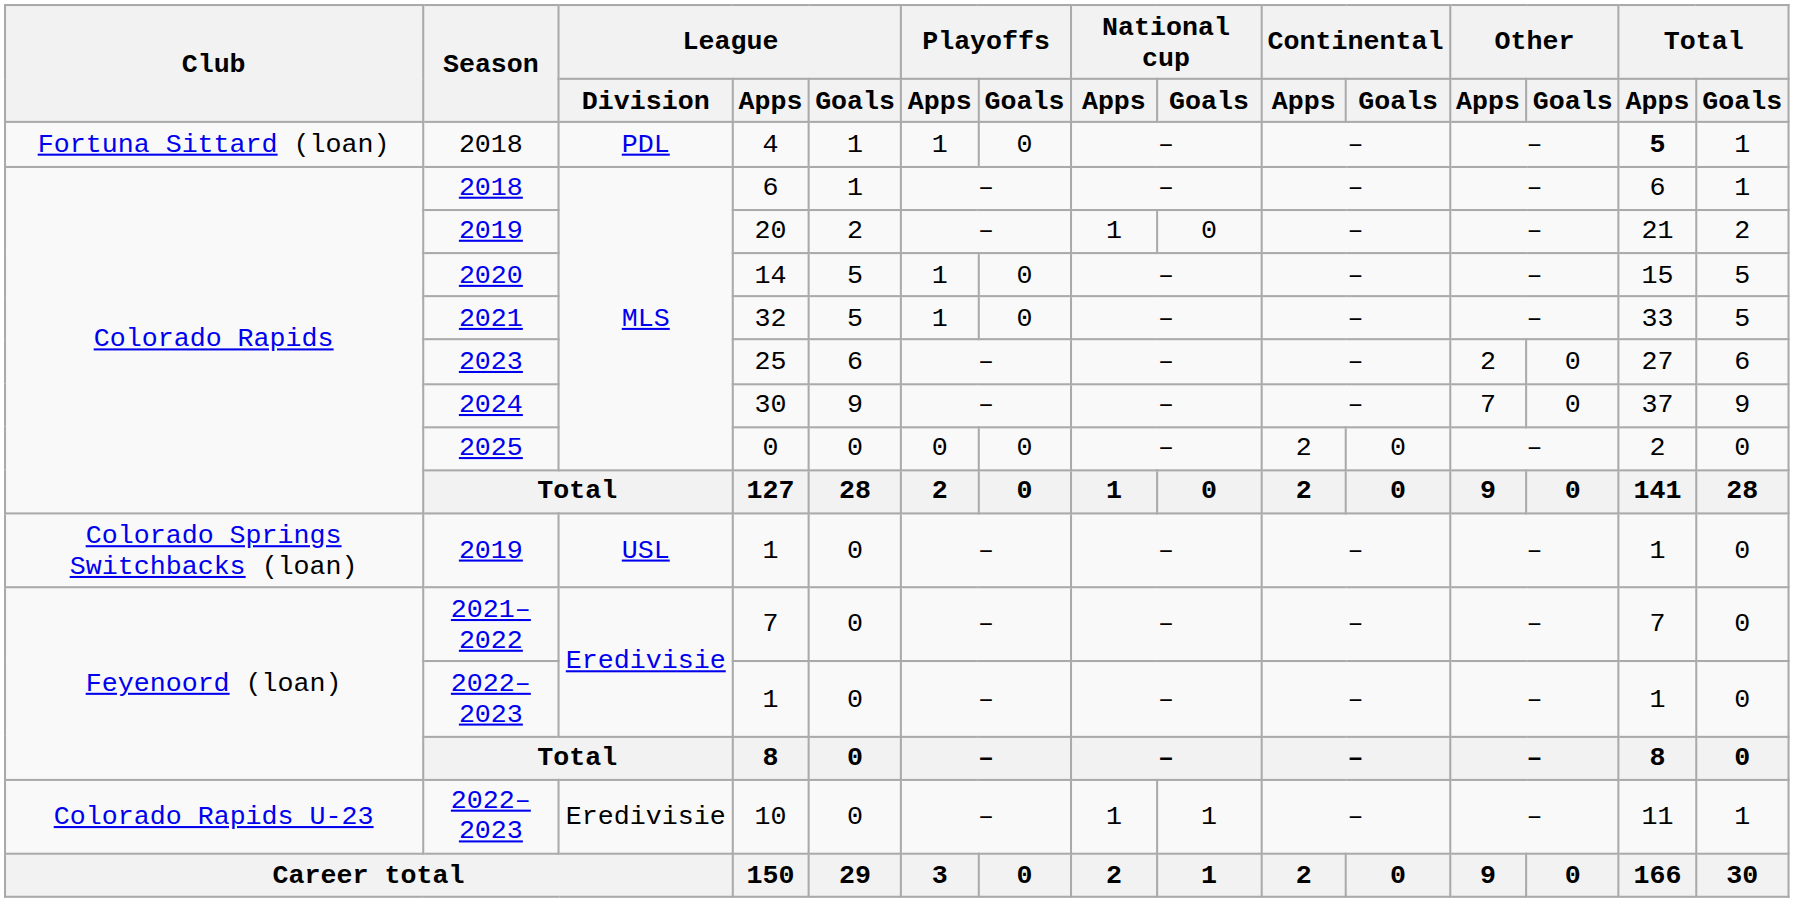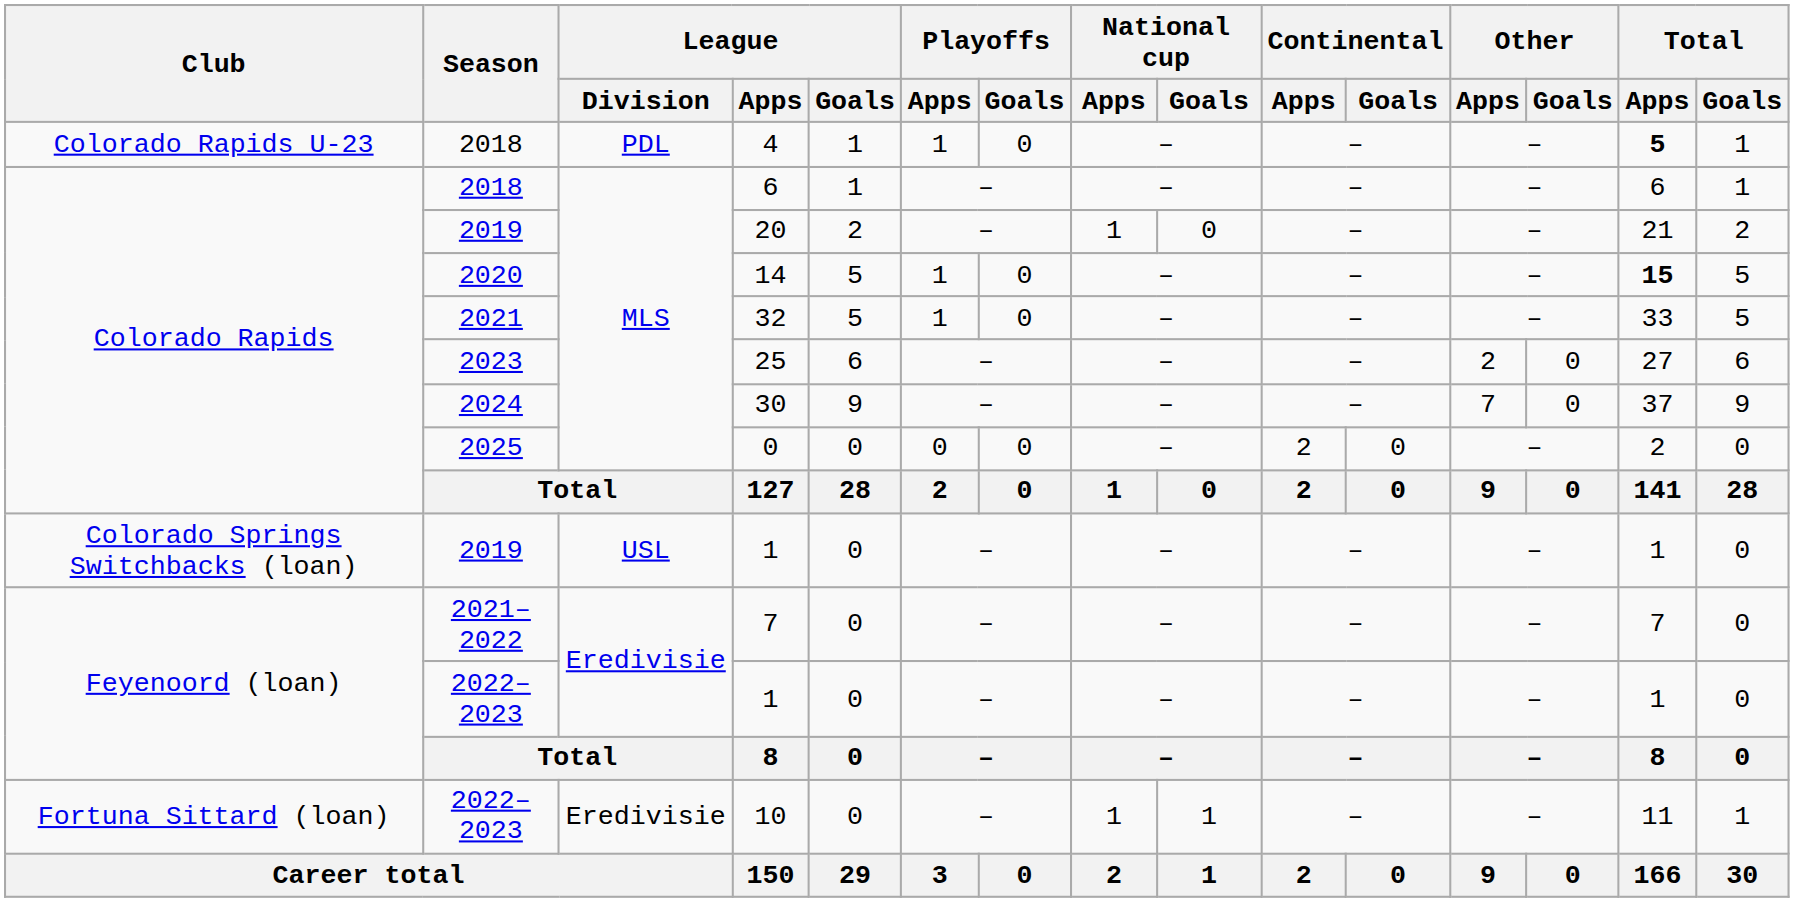4 | Club: Fortuna Sittard (loan) -> Colorado Rapids U-23
14 | Total / Apps: normal -> bold
10 | Club: Colorado Rapids U-23 -> Fortuna Sittard (loan)
